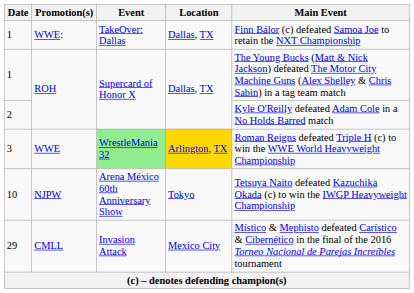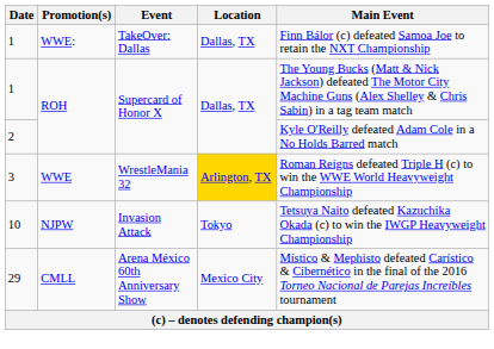3 | Event: lightgreen background -> no background
10 | Event: Arena México 60th Anniversary Show -> Invasion Attack
29 | Event: Invasion Attack -> Arena México 60th Anniversary Show
